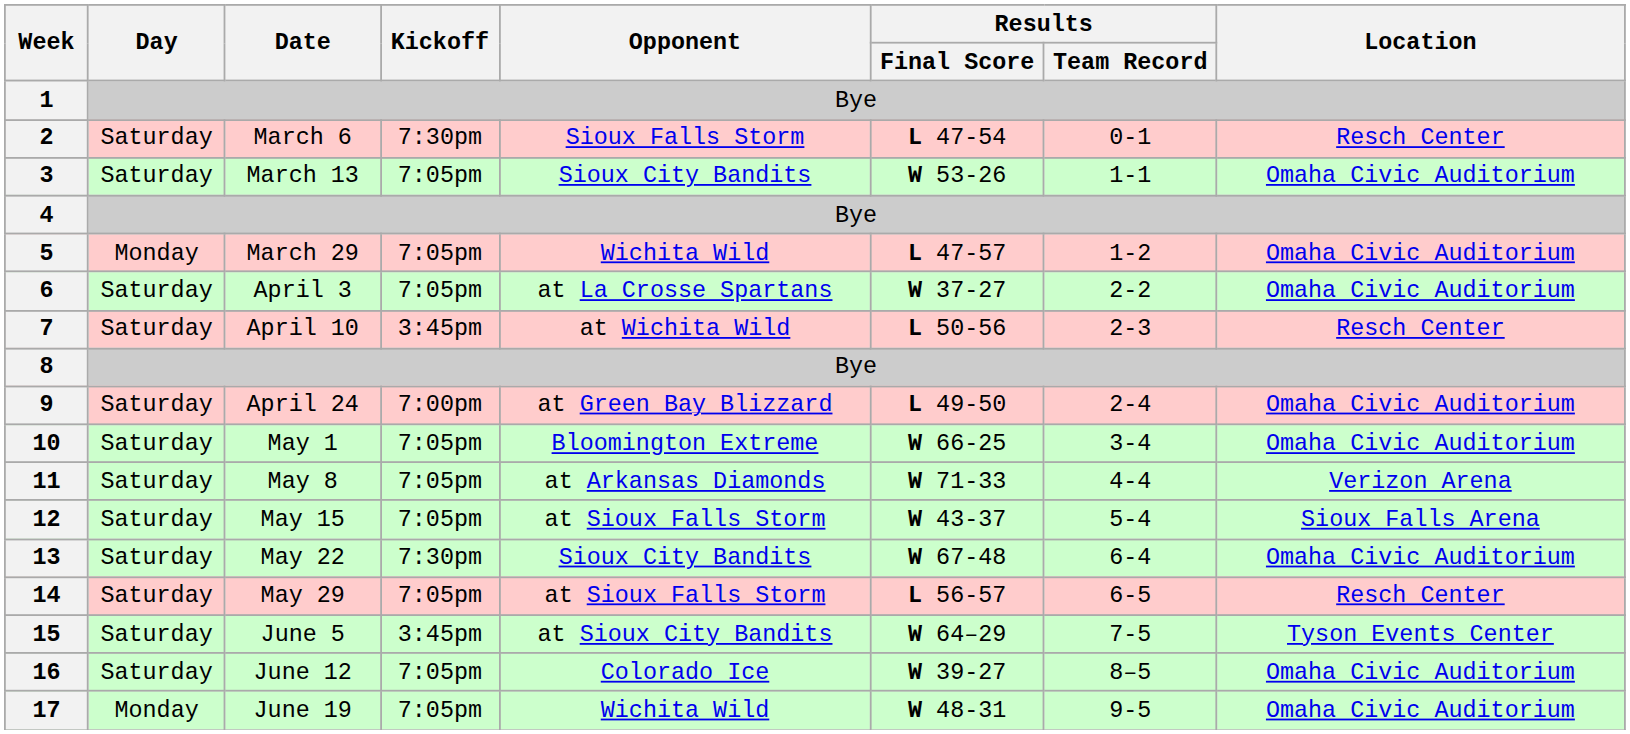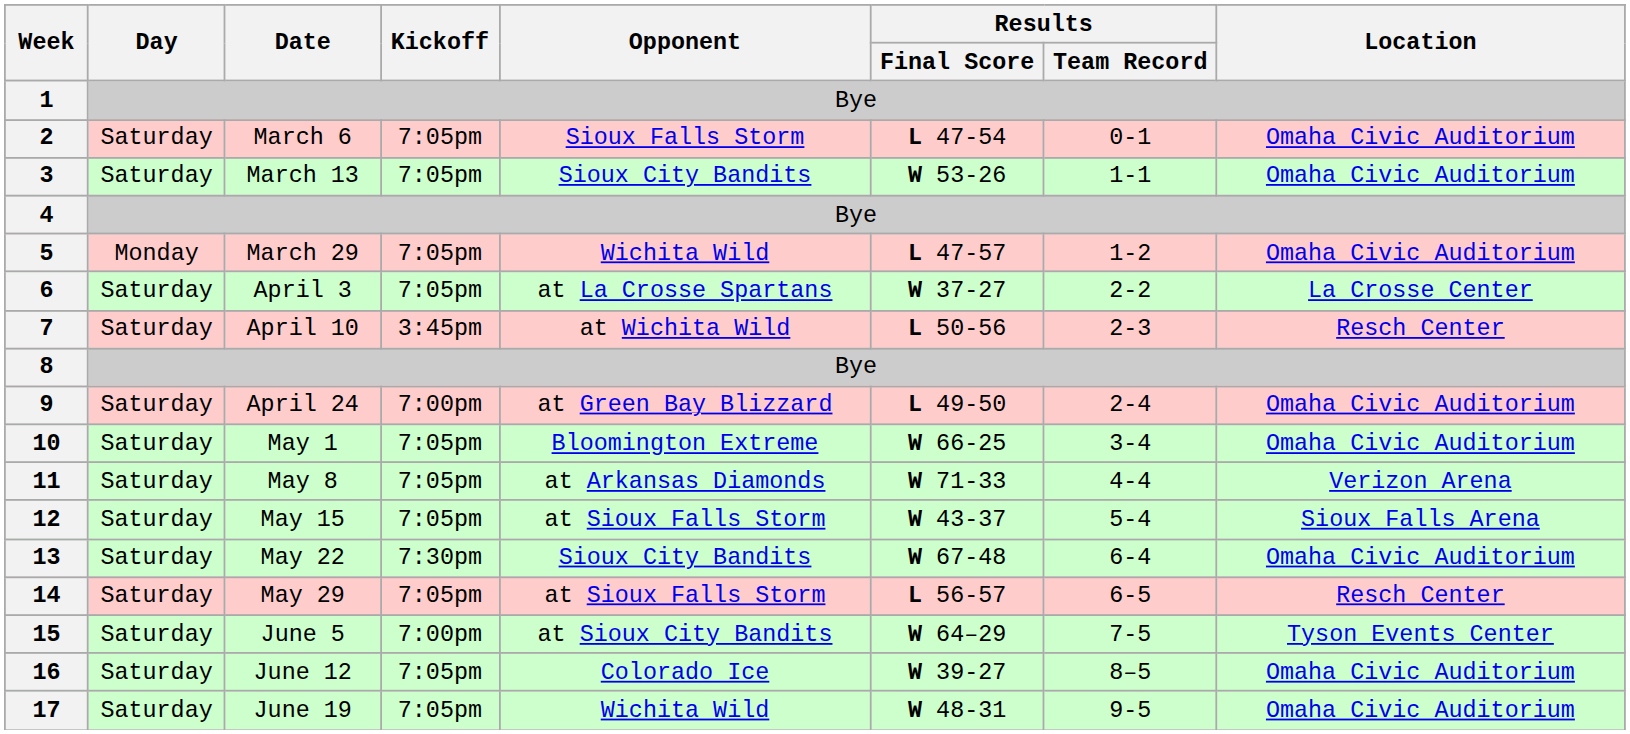2 | Kickoff: 7:30pm -> 7:05pm
2 | Location: Resch Center -> Omaha Civic Auditorium
6 | Location: Omaha Civic Auditorium -> La Crosse Center
15 | Kickoff: 3:45pm -> 7:00pm
17 | Day: Monday -> Saturday
